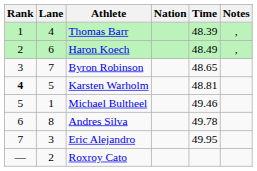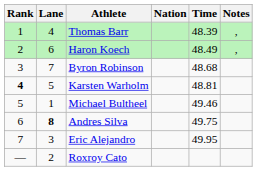Byron Robinson | Time: 48.65 -> 48.68
Andres Silva | Lane: normal -> bold
Andres Silva | Time: 49.78 -> 49.75
